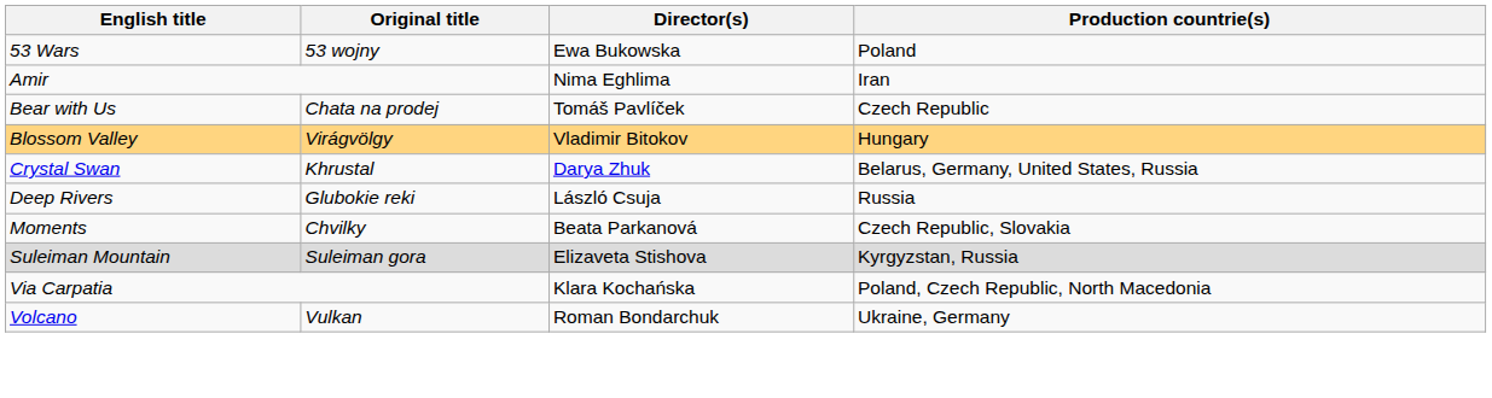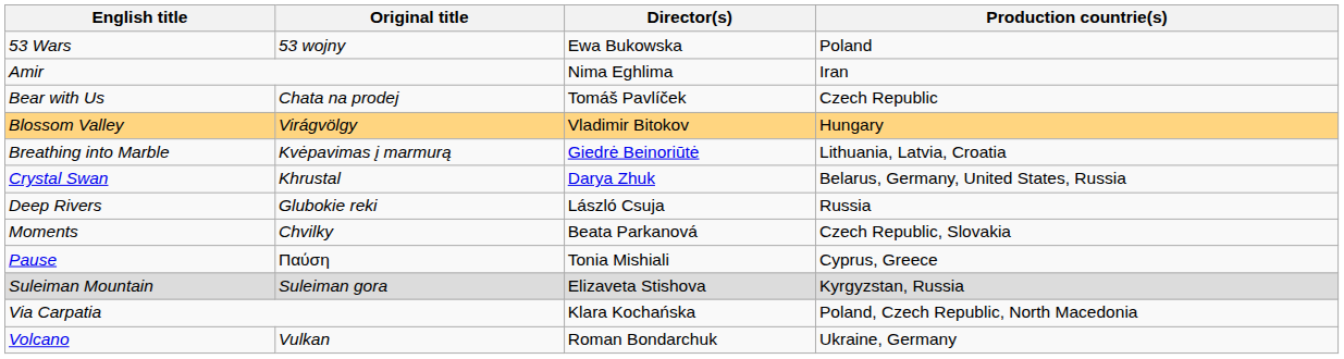+ row: Breathing into Marble | Kvėpavimas į marmurą | Giedrė Beinoriūtė | Lithuania, Latvia, Croatia
+ row: Pause | Παύση | Tonia Mishiali | Cyprus, Greece
